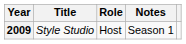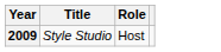- column: Notes | Season 1
